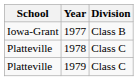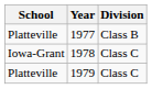1977 | School: Iowa-Grant -> Platteville
1978 | School: Platteville -> Iowa-Grant
